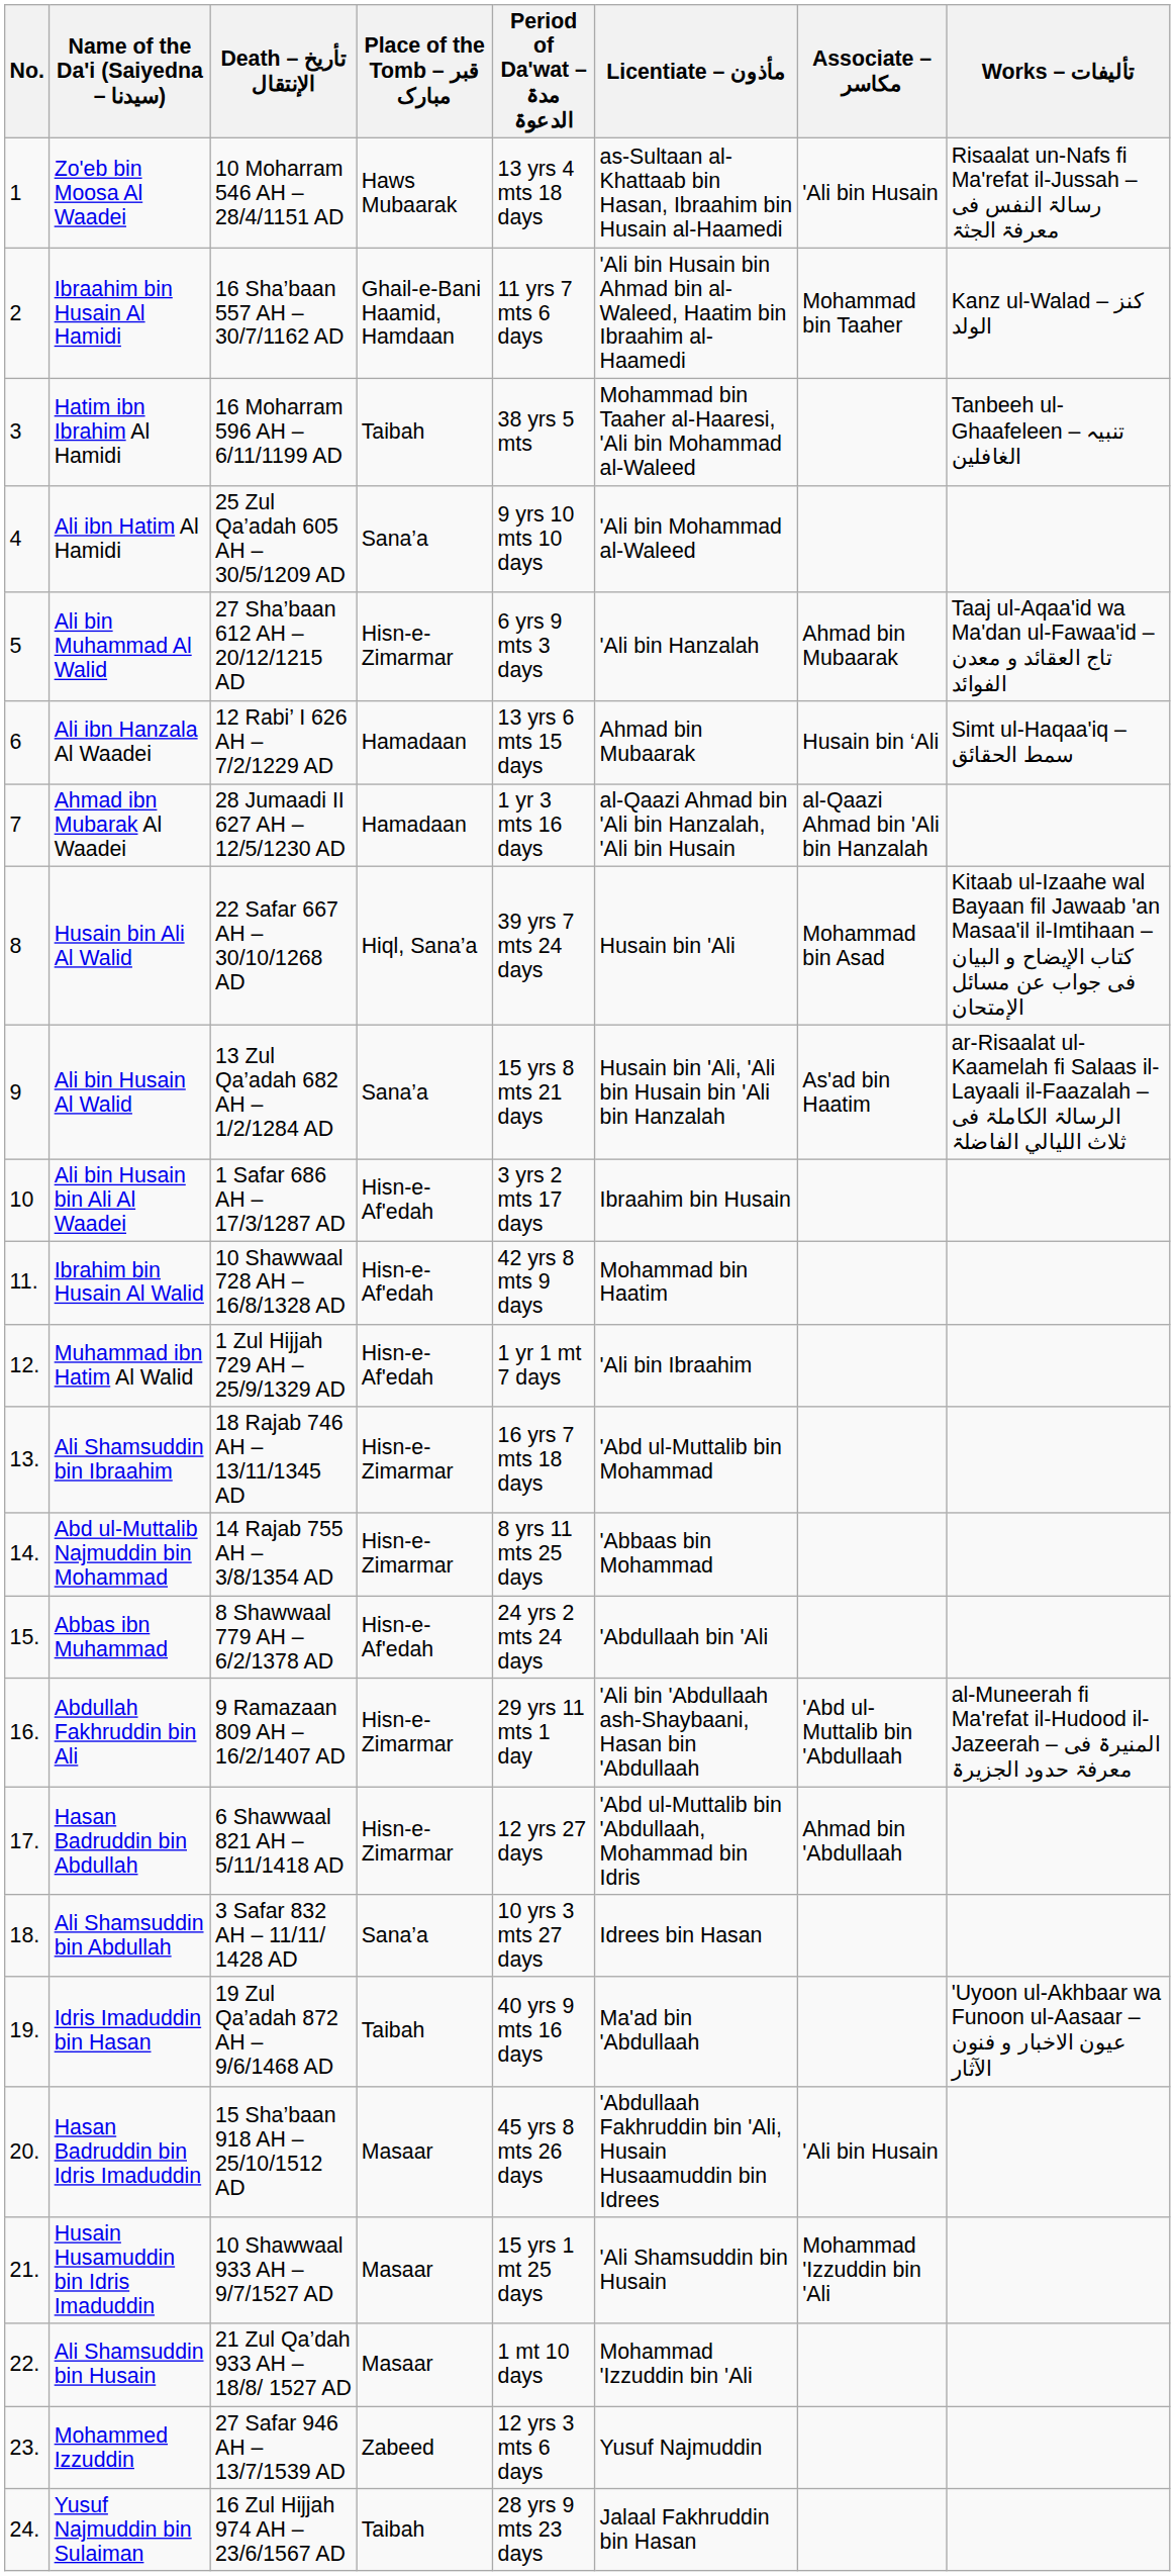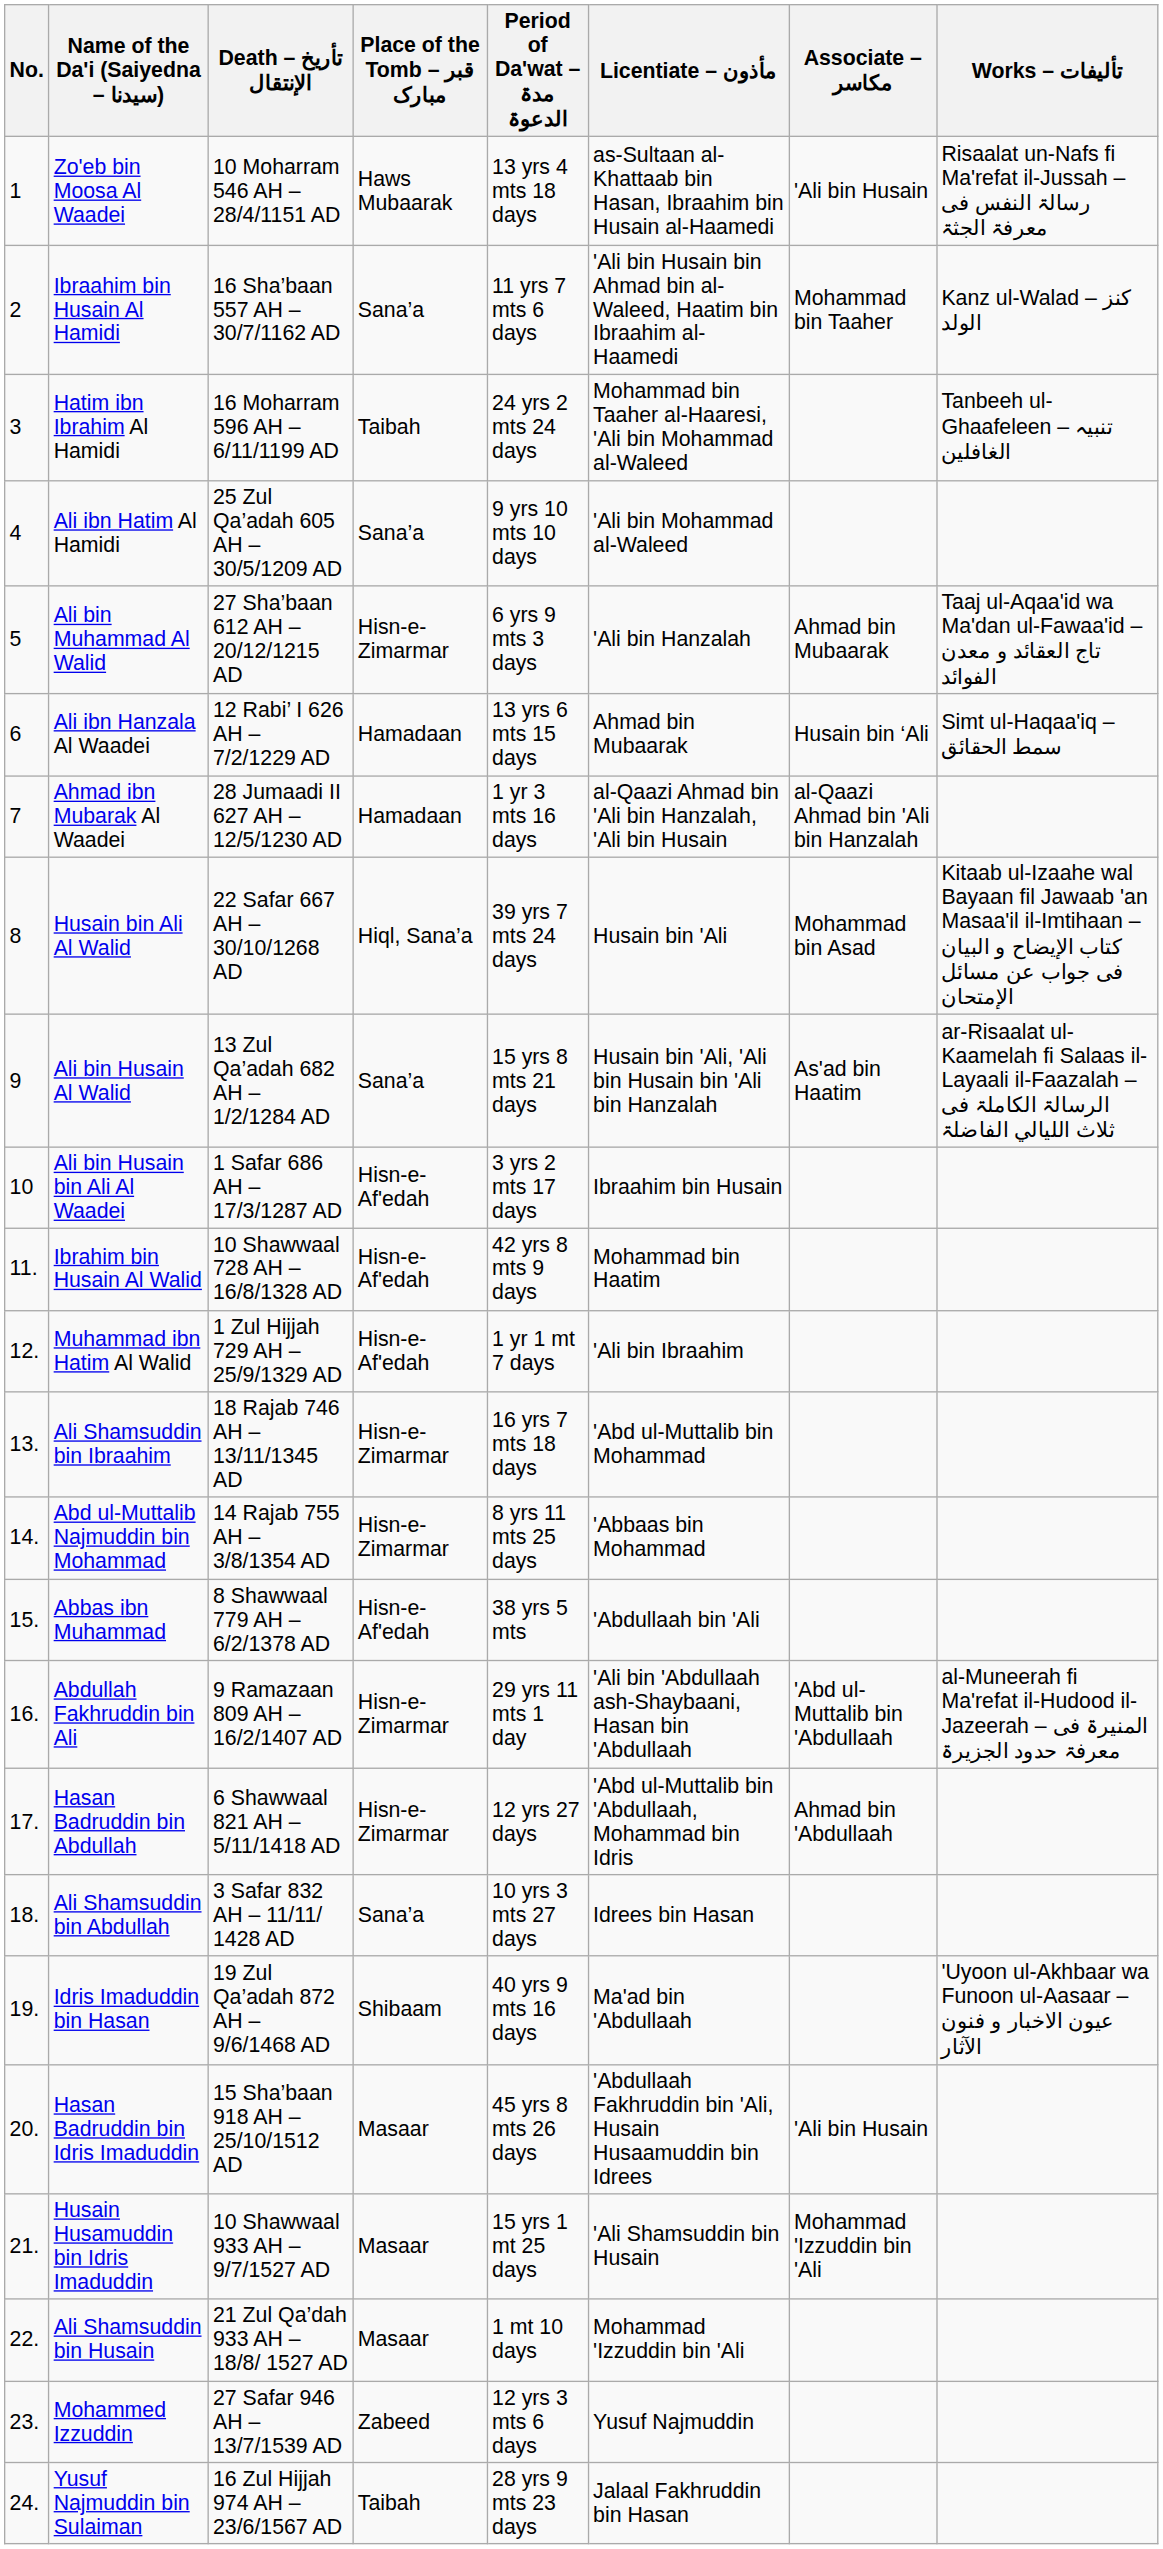Ibraahim bin Husain Al Hamidi | Place of the Tomb – قبر مبارک: Ghail-e-Bani Haamid, Hamdaan -> Sana’a
Hatim ibn Ibrahim Al Hamidi | Period of Da'wat – مدۃ الدعوۃ: 38 yrs 5 mts -> 24 yrs 2 mts 24 days
Abbas ibn Muhammad | Period of Da'wat – مدۃ الدعوۃ: 24 yrs 2 mts 24 days -> 38 yrs 5 mts
Idris Imaduddin bin Hasan | Place of the Tomb – قبر مبارک: Taibah -> Shibaam
